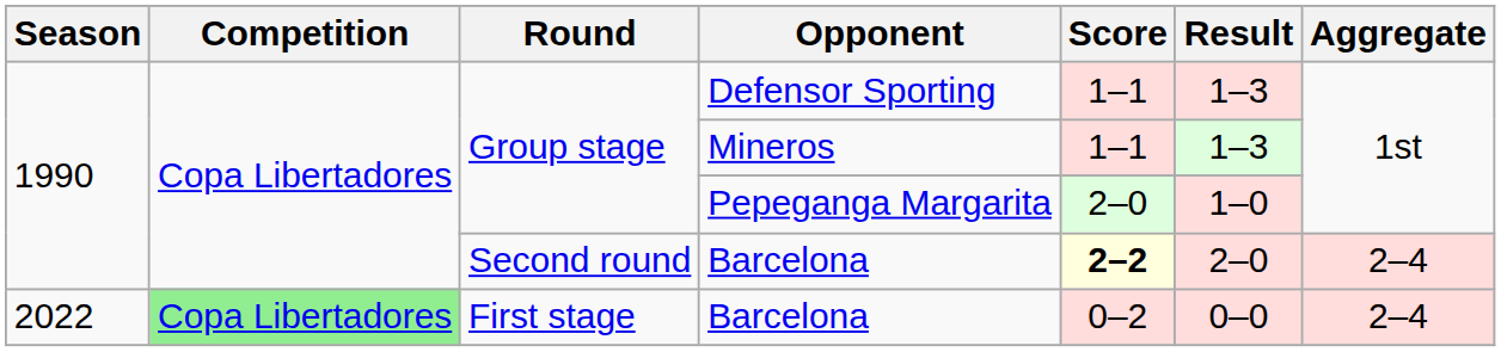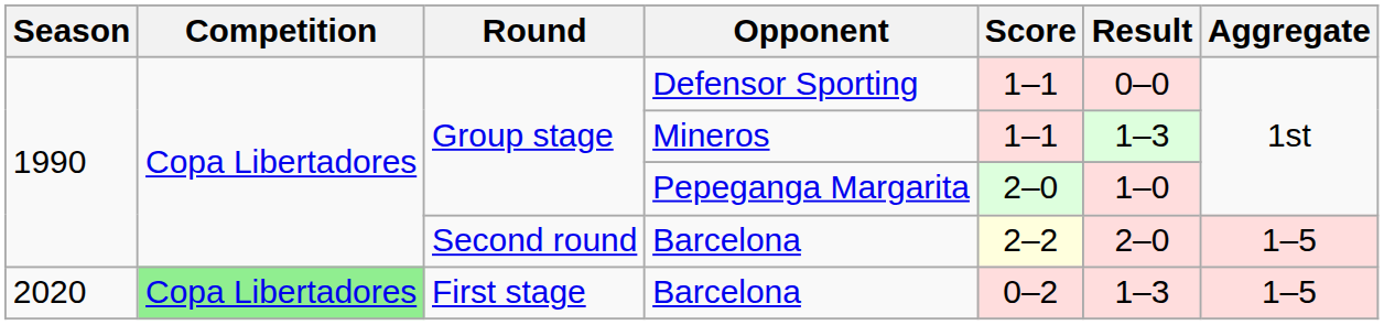Defensor Sporting | Result: 1–3 -> 0–0
Second round / Barcelona | Score: bold -> normal
Second round / Barcelona | Aggregate: 2–4 -> 1–5
First stage / Barcelona | Season: 2022 -> 2020
First stage / Barcelona | Result: 0–0 -> 1–3
First stage / Barcelona | Aggregate: 2–4 -> 1–5
